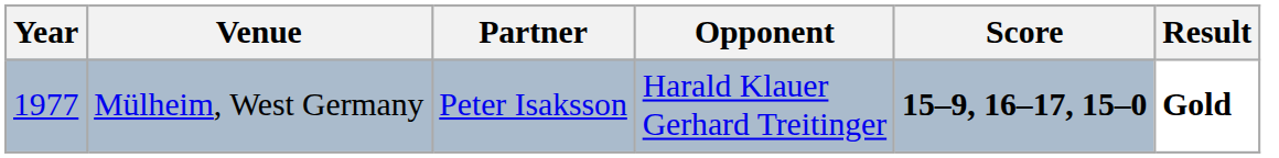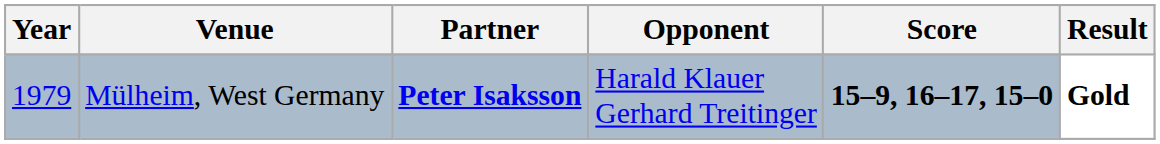Mülheim, West Germany | Year: 1977 -> 1979
Mülheim, West Germany | Partner: normal -> bold
